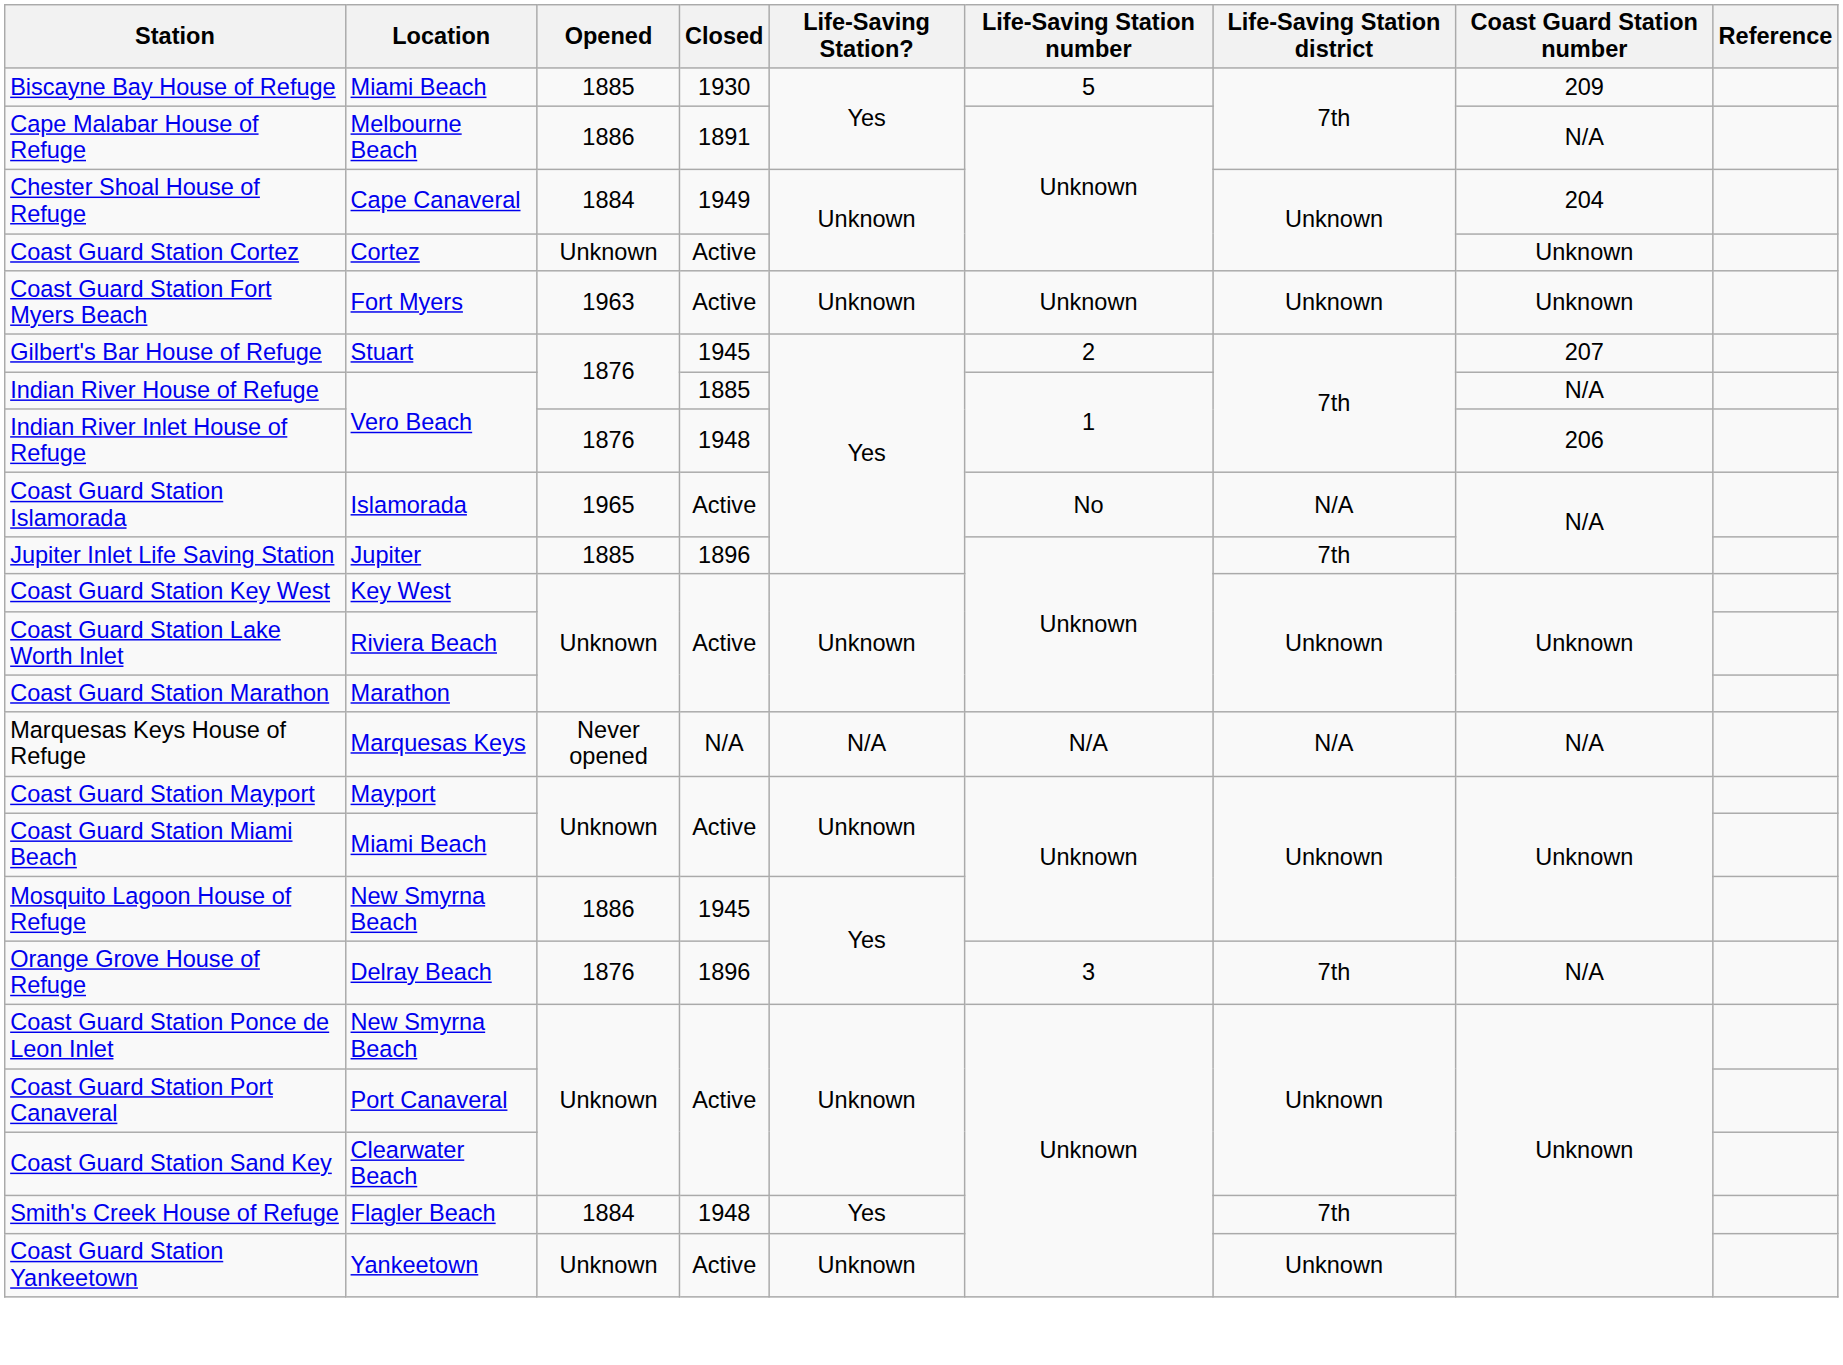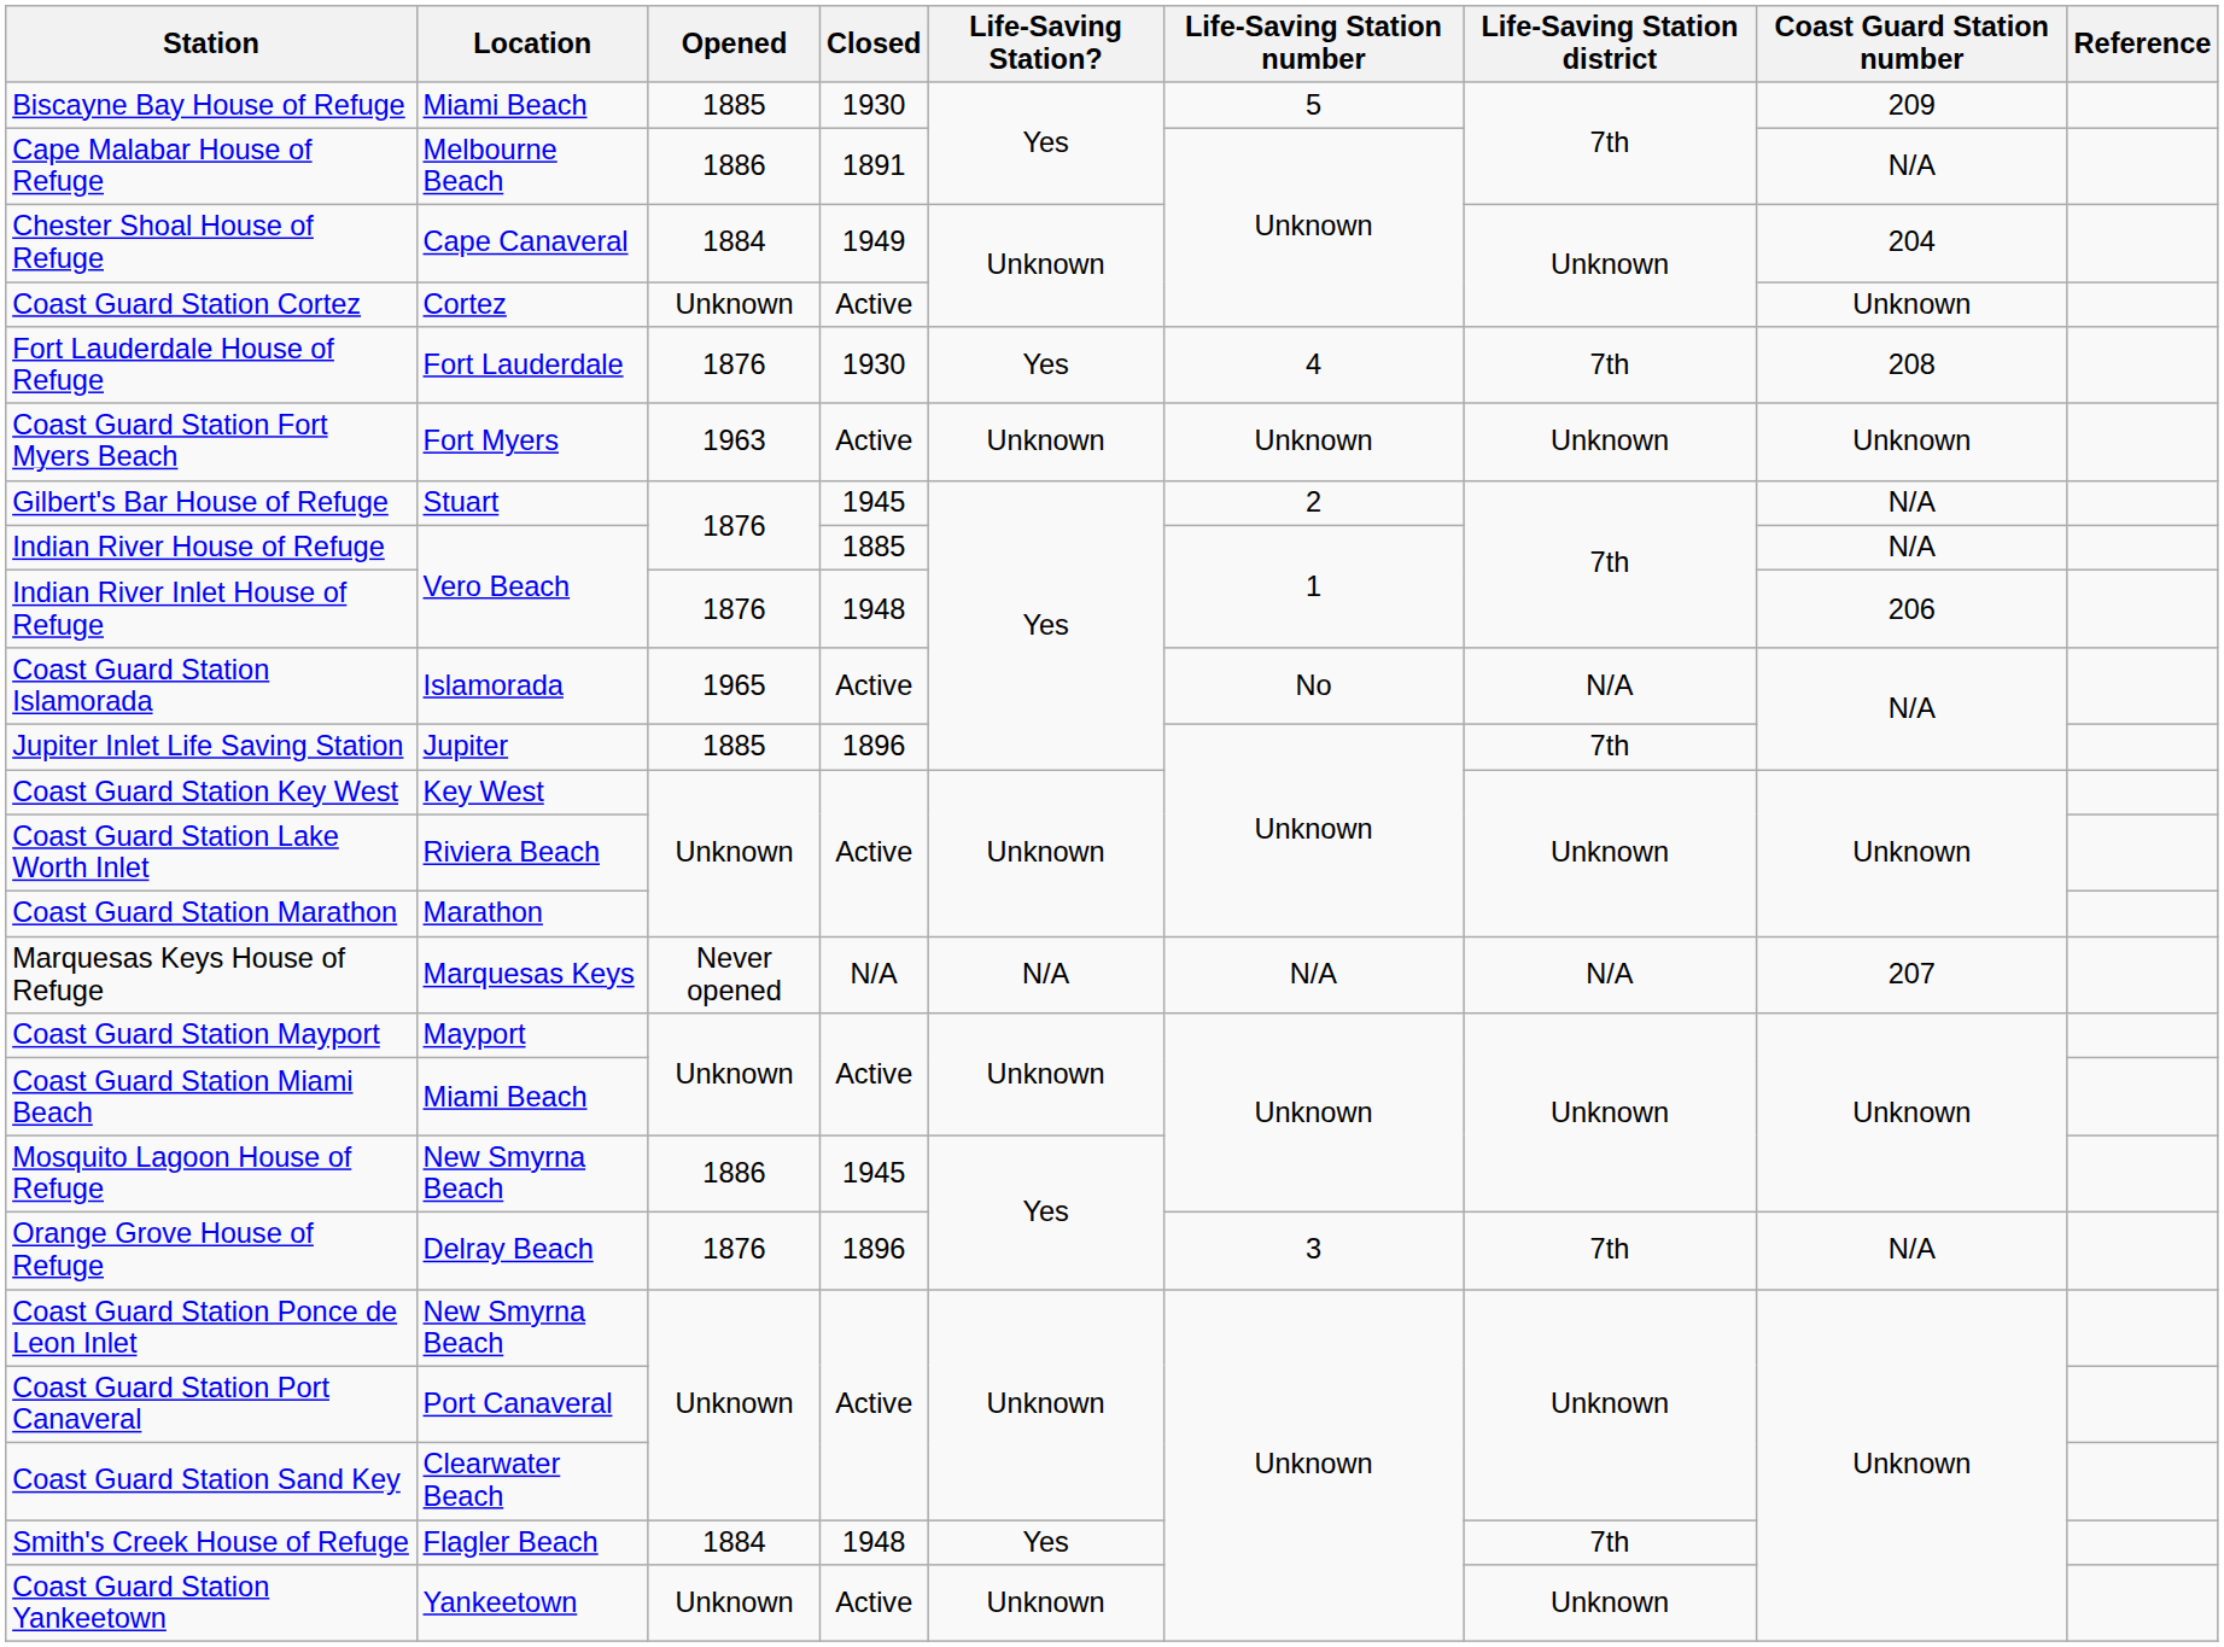+ row: Fort Lauderdale House of Refuge | Fort Lauderdale | 1876 | 1930 | Yes | 4 | 7th | 208
Gilbert's Bar House of Refuge | Coast Guard Station number: 207 -> N/A
Marquesas Keys House of Refuge | Coast Guard Station number: N/A -> 207
